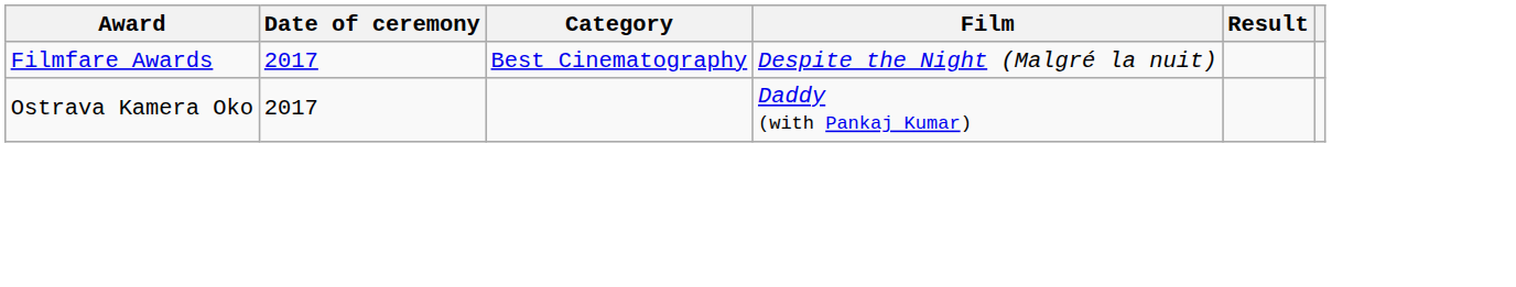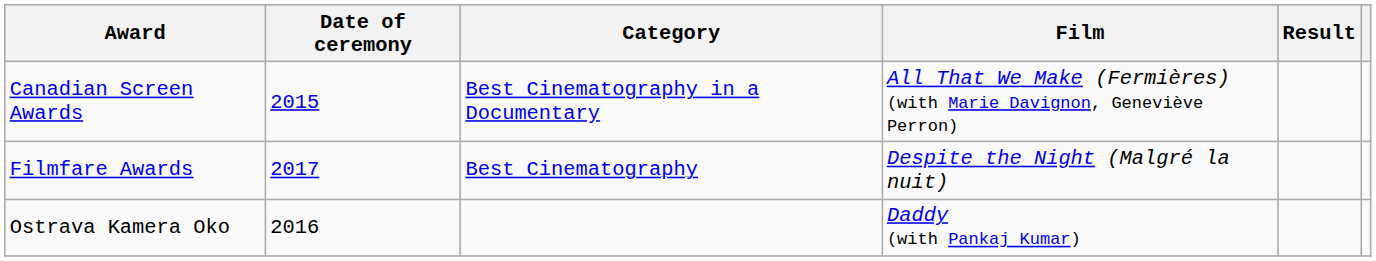+ row: Canadian Screen Awards | 2015 | Best Cinematography in a Documentary | All That We Make (Fermières) (with Marie Davignon, Geneviève Perron)
Ostrava Kamera Oko | Date of ceremony: 2017 -> 2016
